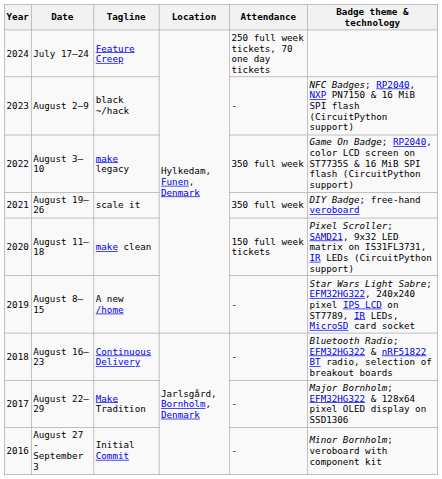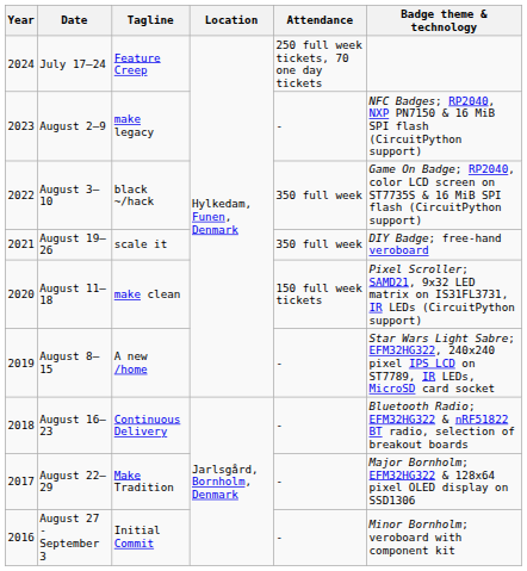August 2–9 | Tagline: black ~/hack -> make legacy
August 3–10 | Tagline: make legacy -> black ~/hack
